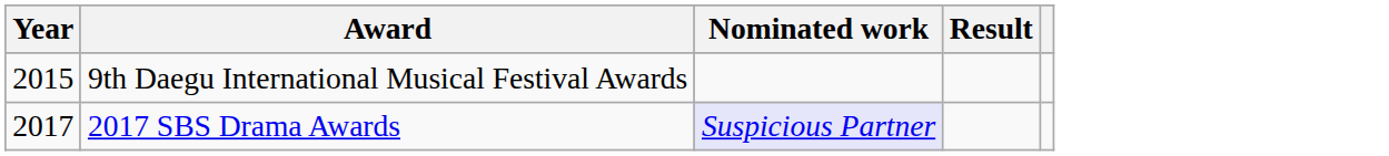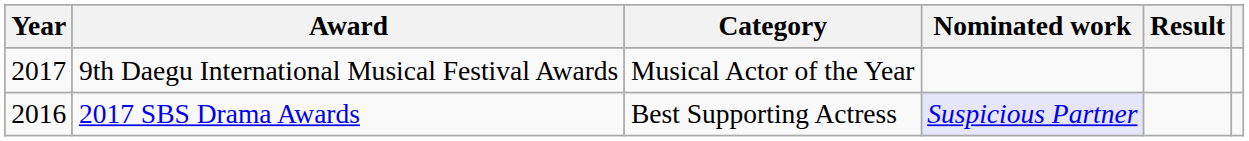+ column: Category | Musical Actor of the Year | Best Supporting Actress
9th Daegu International Musical Festival Awards | Year: 2015 -> 2017
2017 SBS Drama Awards | Year: 2017 -> 2016
